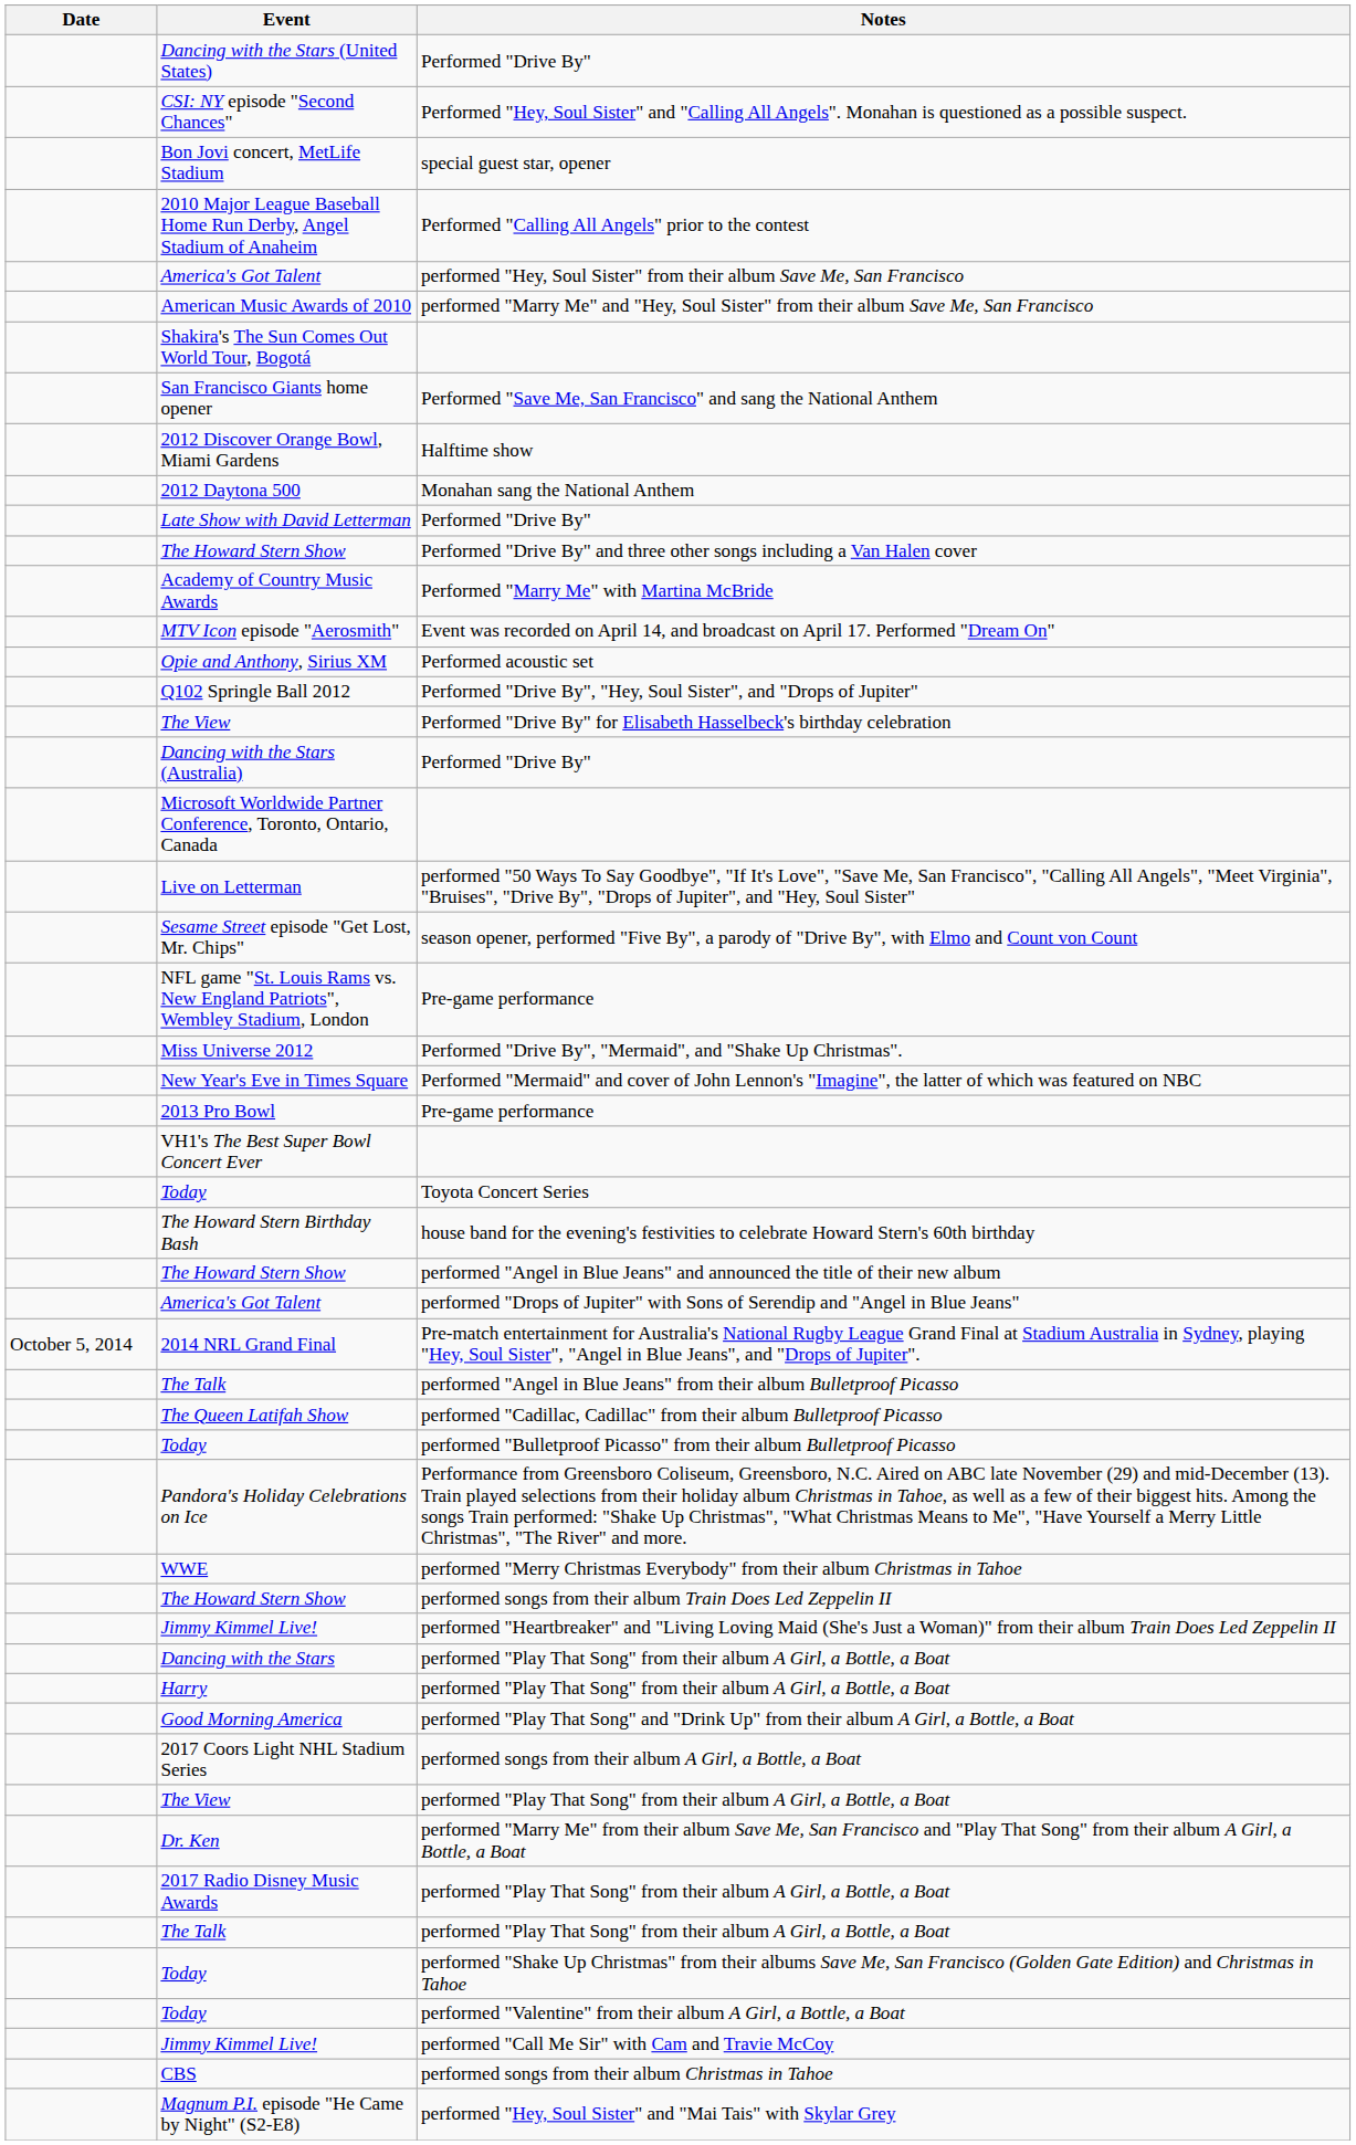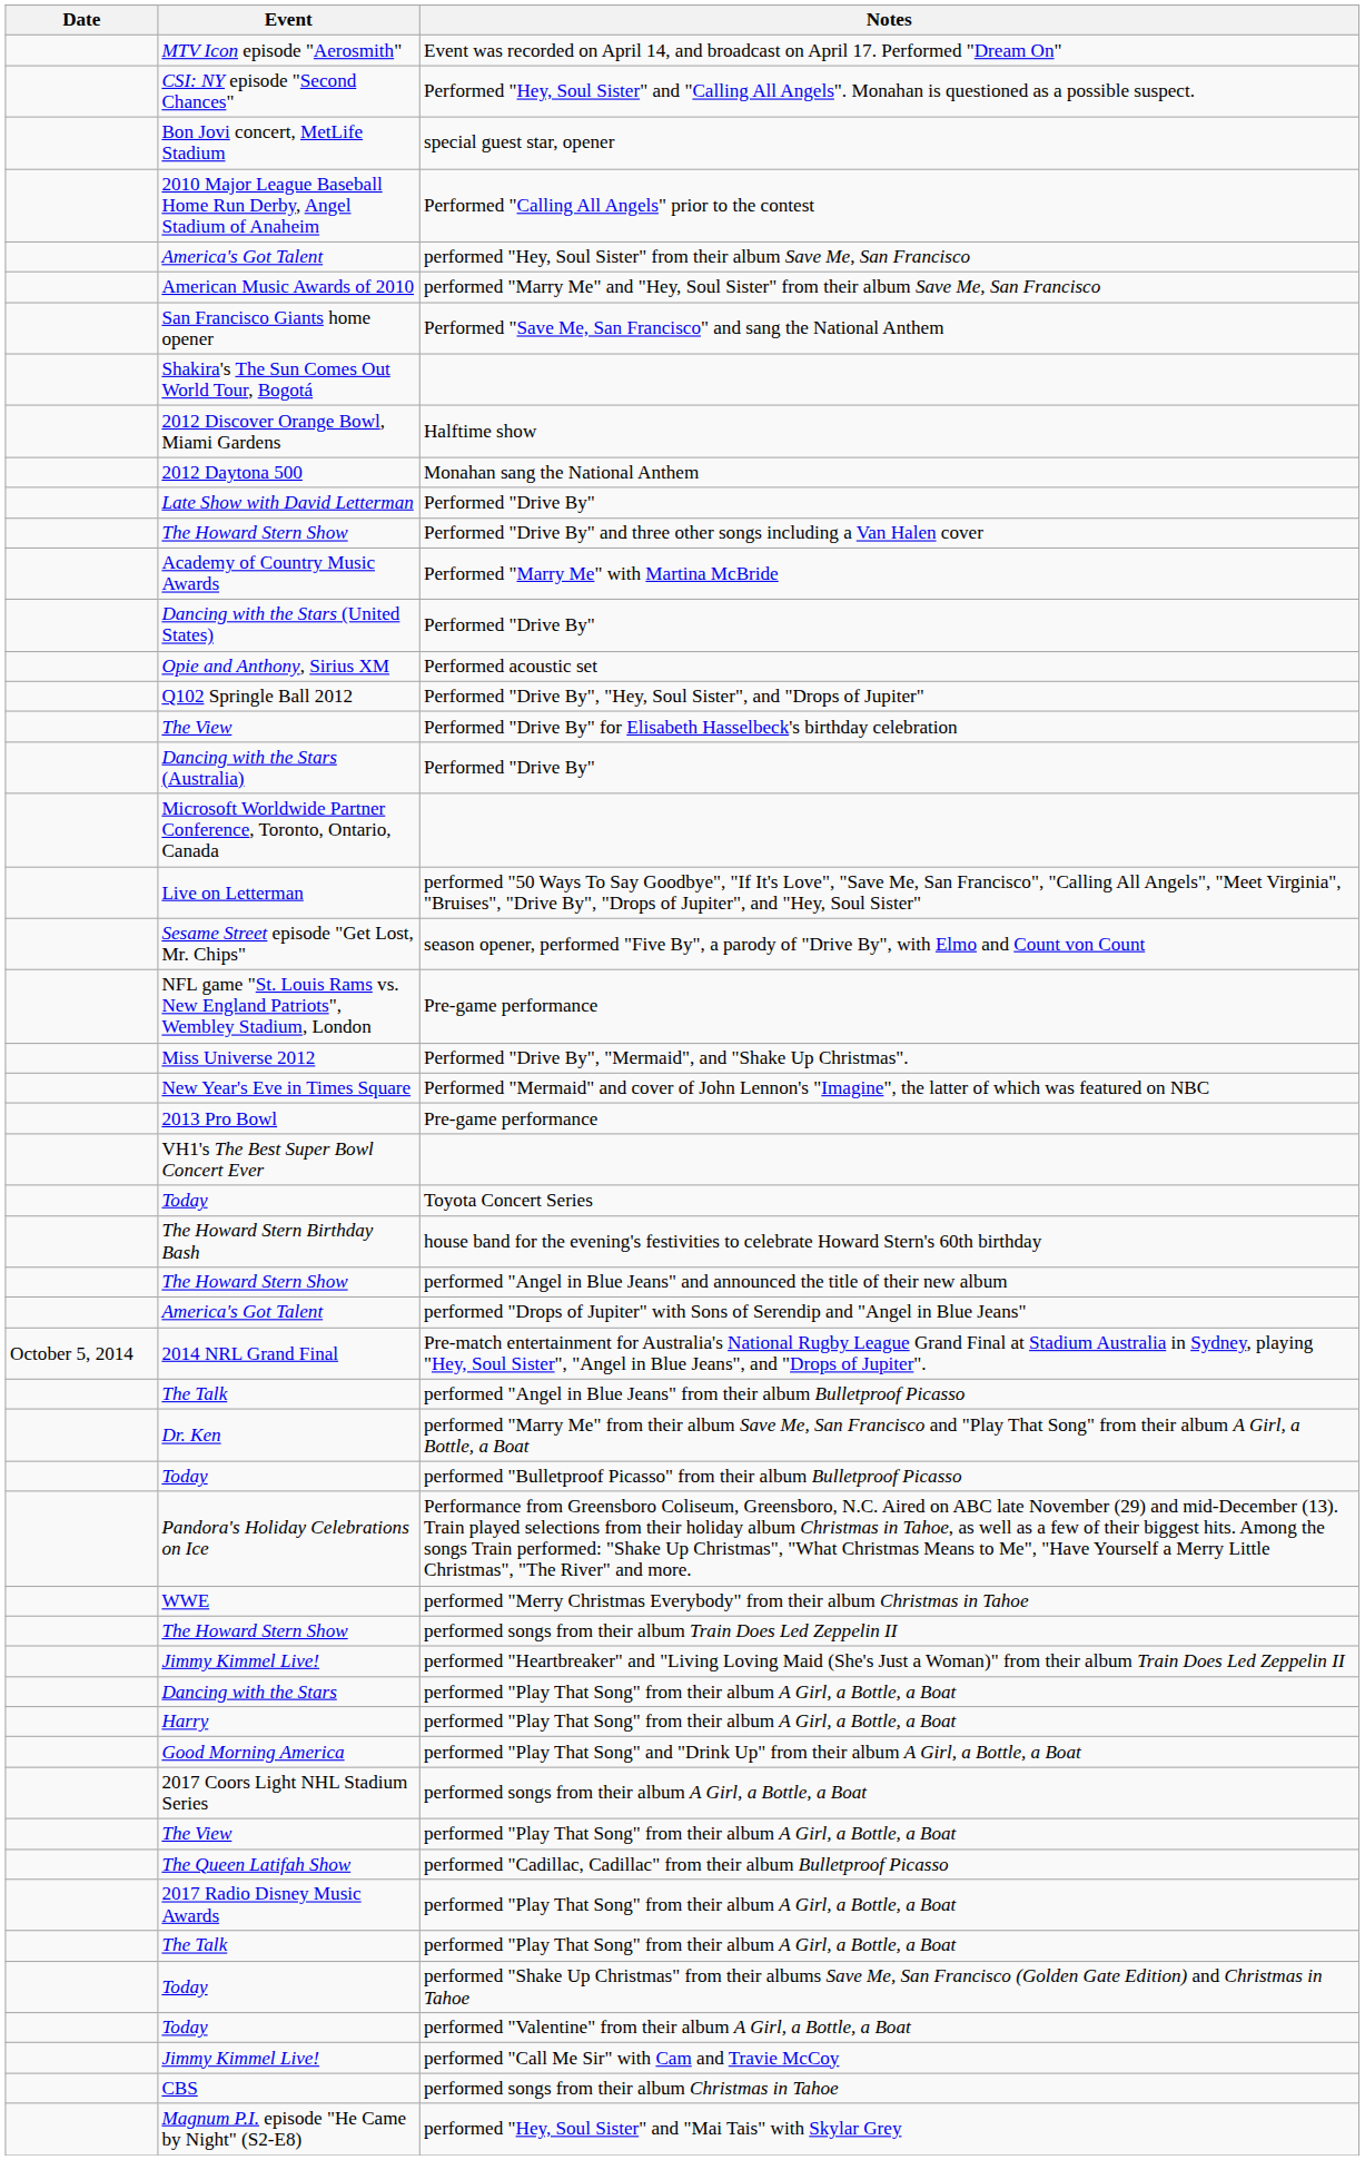rows swapped: MTV Icon episode "Aerosmith" <-> Dancing with the Stars (United States)
rows swapped: Shakira's The Sun Comes Out World Tour, Bogotá <-> San Francisco Giants home opener
rows swapped: The Queen Latifah Show <-> Dr. Ken
